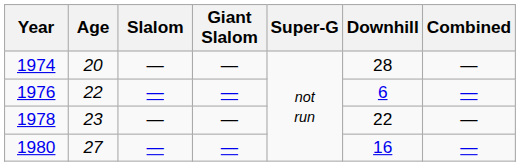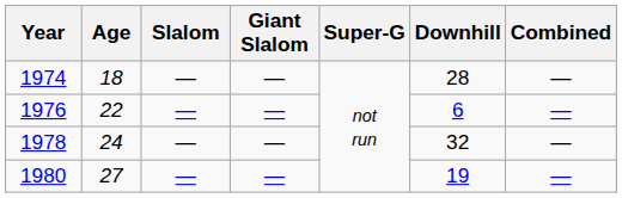1974 | Age: 20 -> 18
1978 | Age: 23 -> 24
1978 | Downhill: 22 -> 32
1980 | Downhill: 16 -> 19
